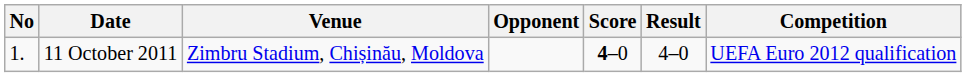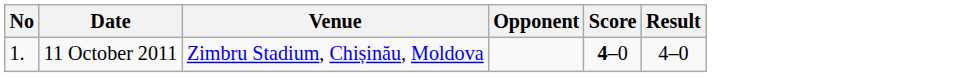- column: Competition | UEFA Euro 2012 qualification
